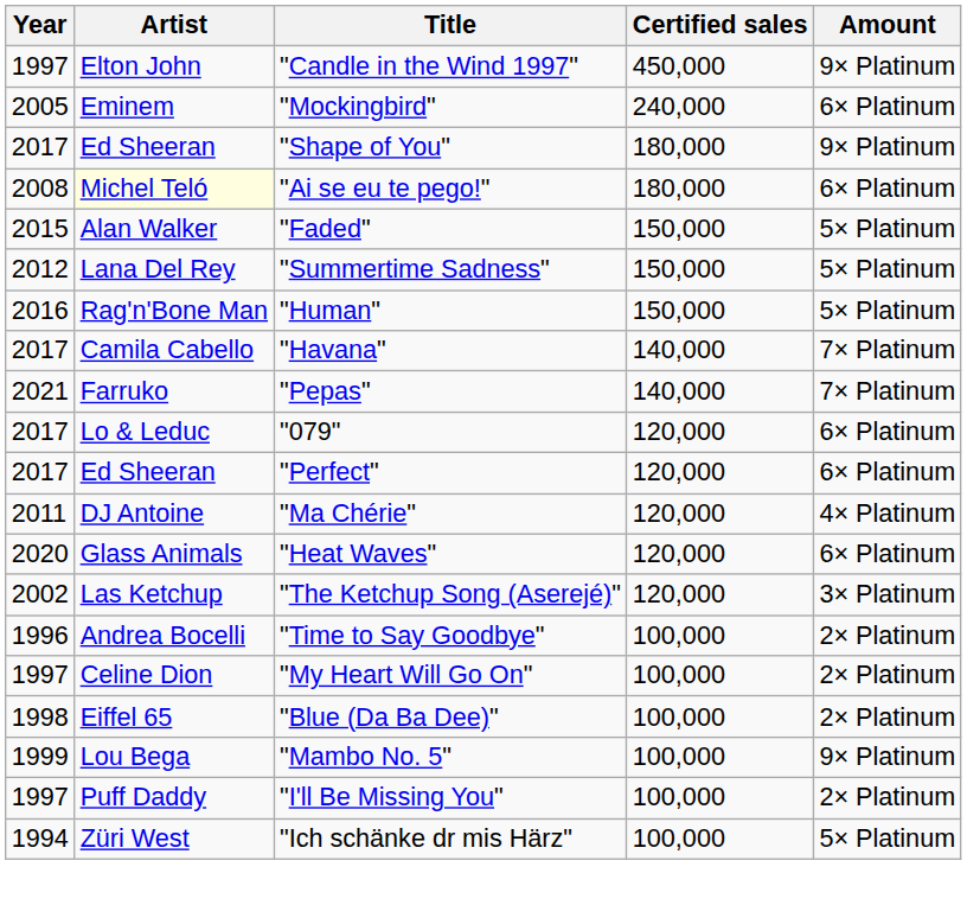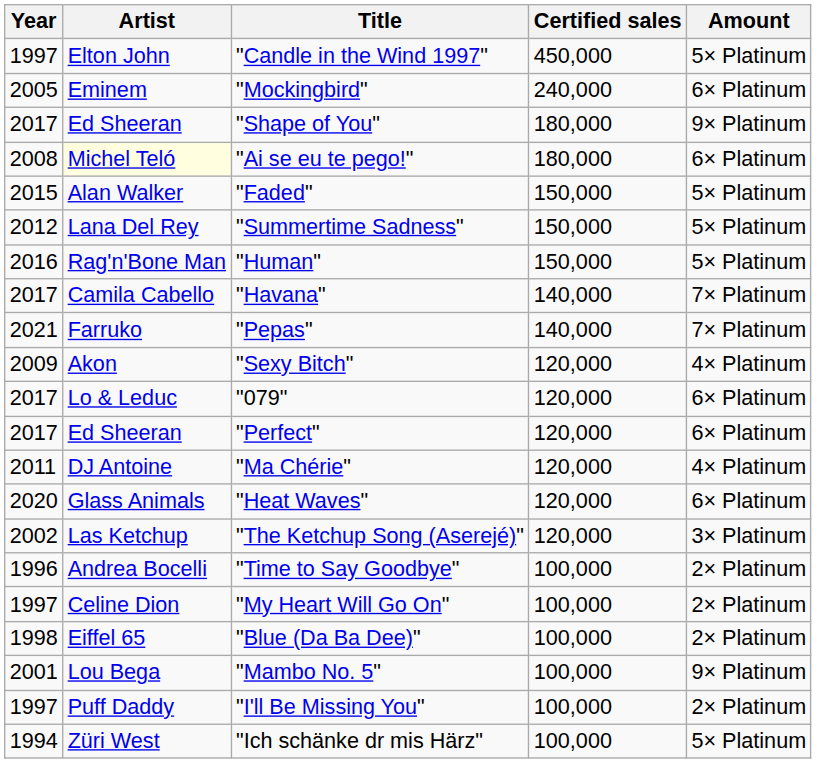"Candle in the Wind 1997" | Amount: 9× Platinum -> 5× Platinum
+ row: 2009 | Akon | "Sexy Bitch" | 120,000 | 4× Platinum
"Mambo No. 5" | Year: 1999 -> 2001
